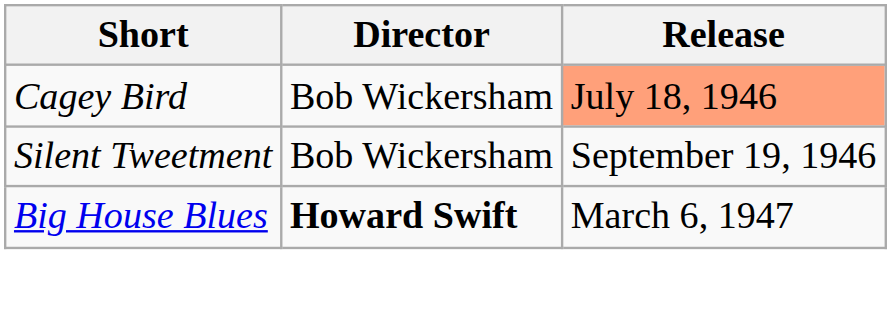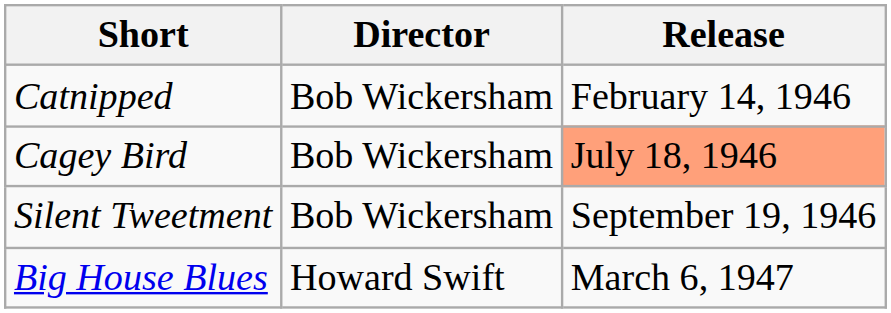+ row: Catnipped | Bob Wickersham | February 14, 1946
Big House Blues | Director: bold -> normal
